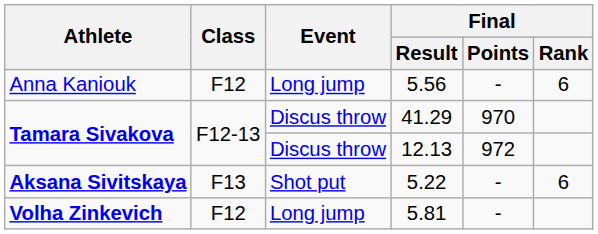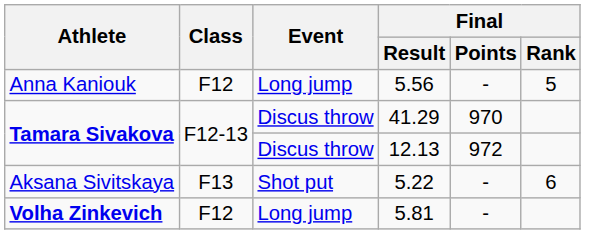5.56 | Final / Rank: 6 -> 5
5.22 | Athlete: bold -> normal
